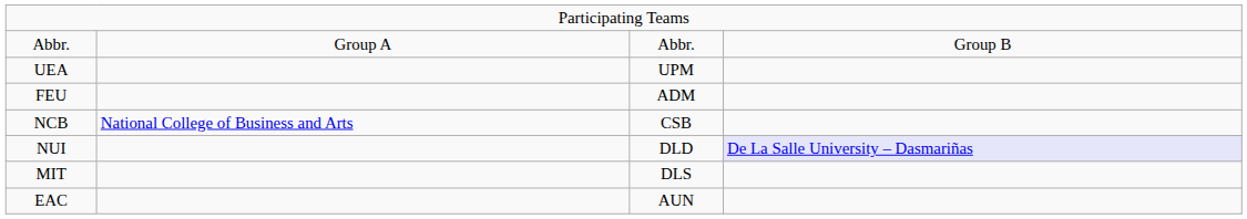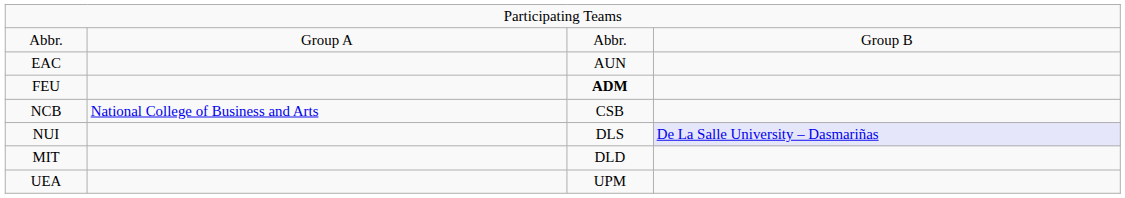rows swapped: EAC <-> UEA
FEU | column 3: normal -> bold
NUI | column 3: DLD -> DLS
MIT | column 3: DLS -> DLD
